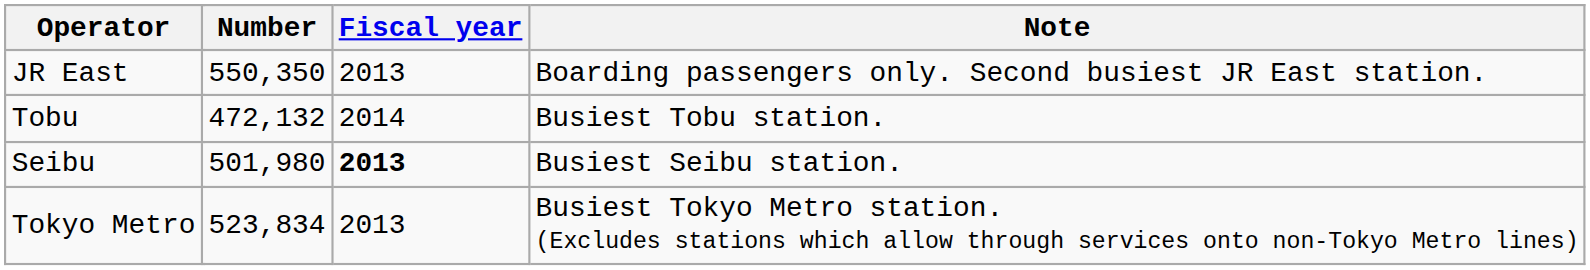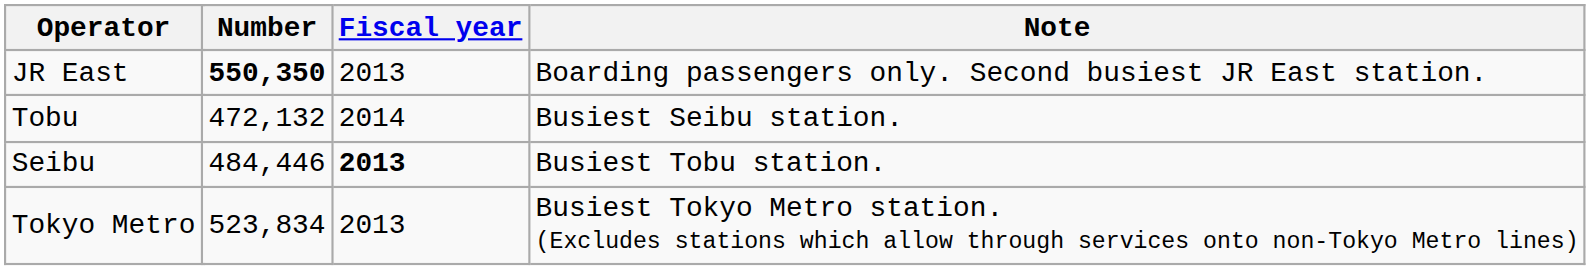JR East | Number: normal -> bold
Tobu | Note: Busiest Tobu station. -> Busiest Seibu station.
Seibu | Number: 501,980 -> 484,446
Seibu | Note: Busiest Seibu station. -> Busiest Tobu station.
